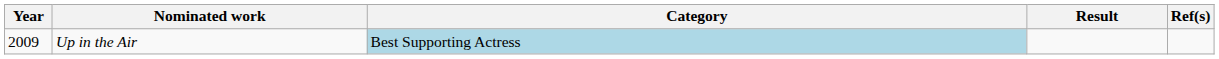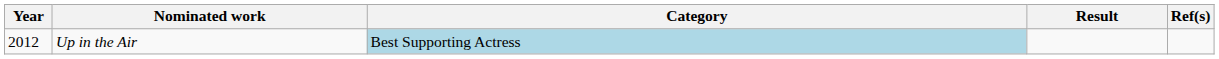Up in the Air | Year: 2009 -> 2012
